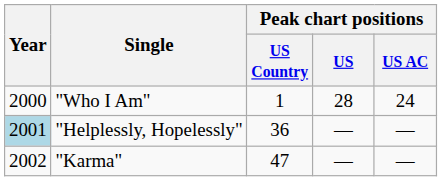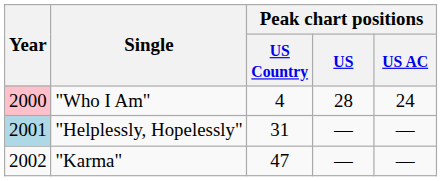"Who I Am" | Year: no background -> pink background
"Who I Am" | Peak chart positions / US Country: 1 -> 4
"Helplessly, Hopelessly" | Peak chart positions / US Country: 36 -> 31
